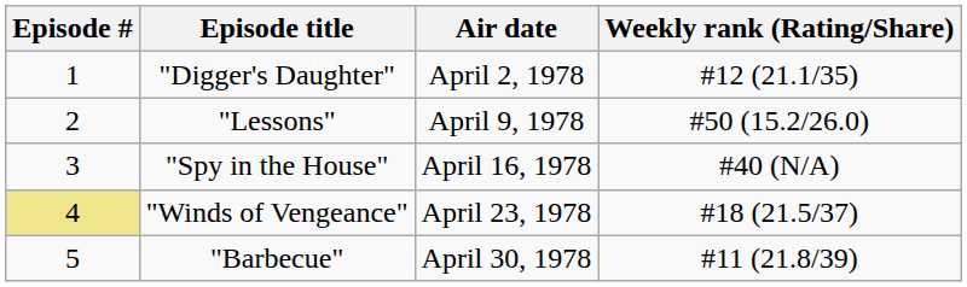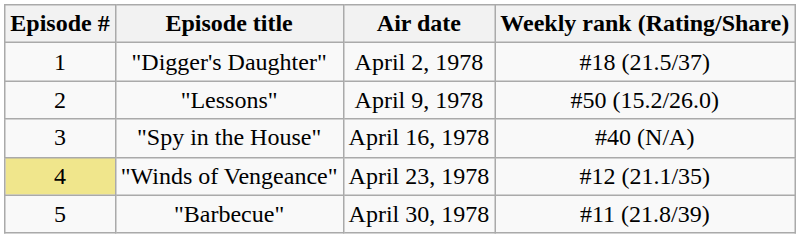"Digger's Daughter" | Weekly rank (Rating/Share): #12 (21.1/35) -> #18 (21.5/37)
"Winds of Vengeance" | Weekly rank (Rating/Share): #18 (21.5/37) -> #12 (21.1/35)
